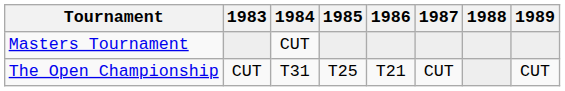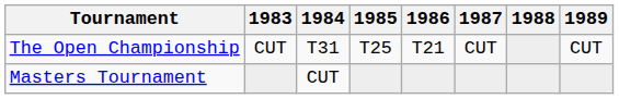rows swapped: Masters Tournament <-> The Open Championship
